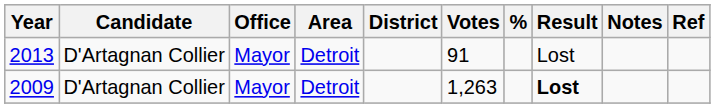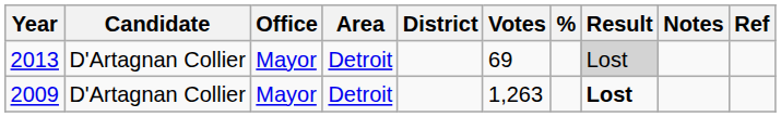2013 | Votes: 91 -> 69
2013 | Result: no background -> lightgrey background
